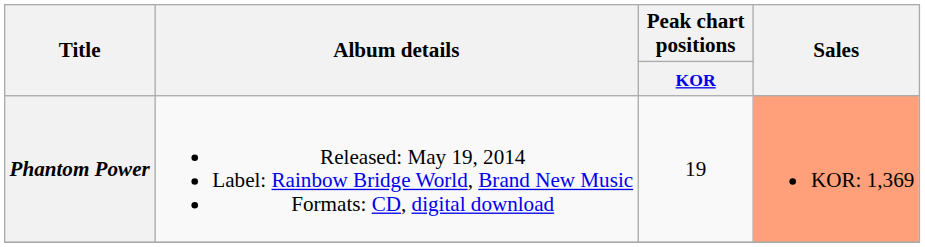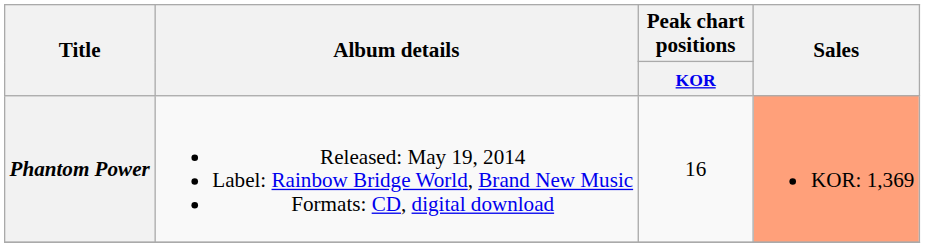Phantom Power | Peak chart positions / KOR: 19 -> 16
